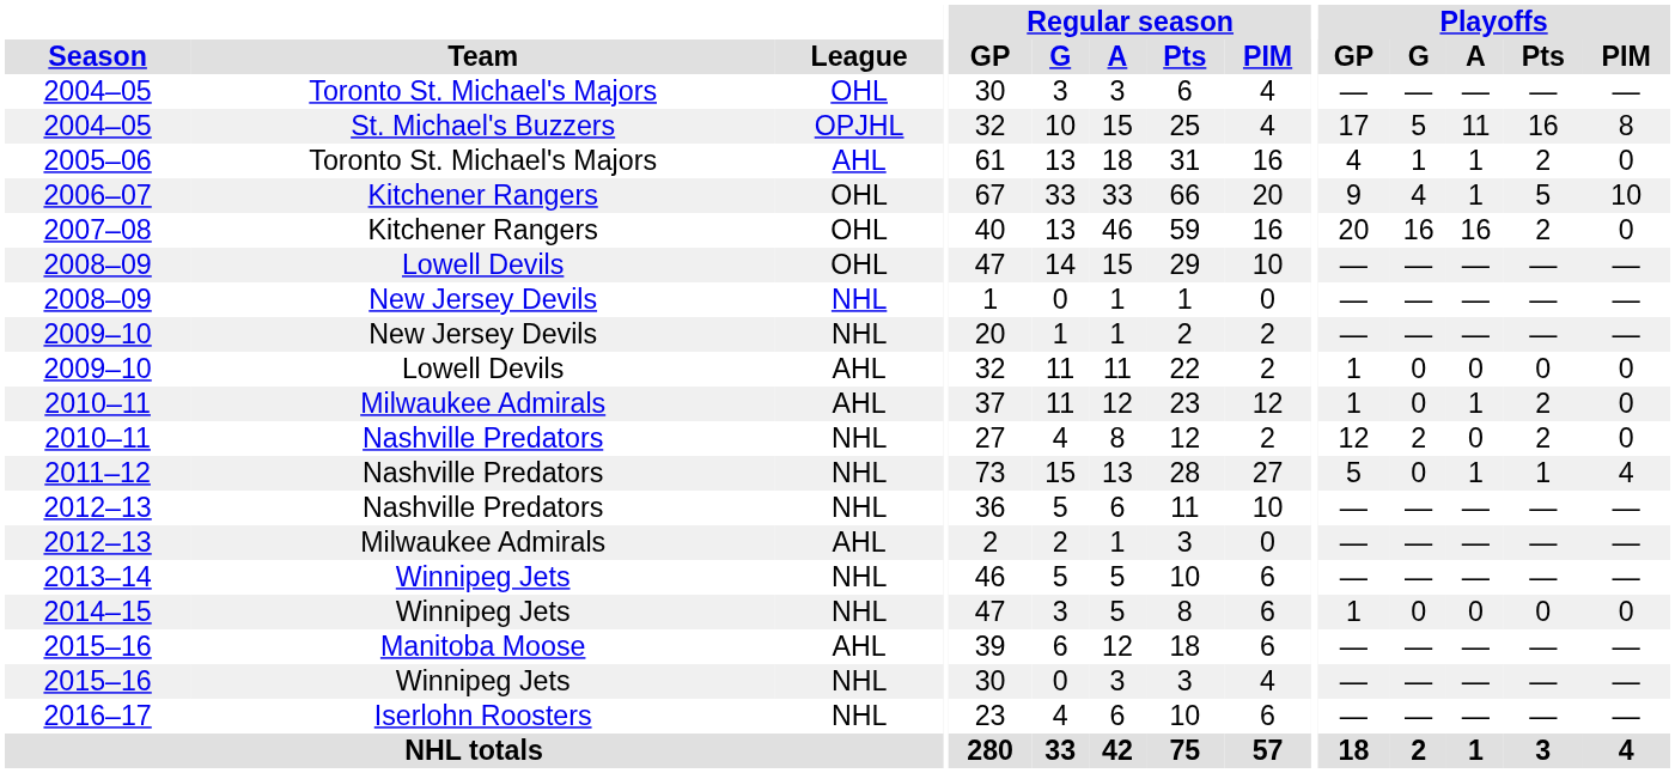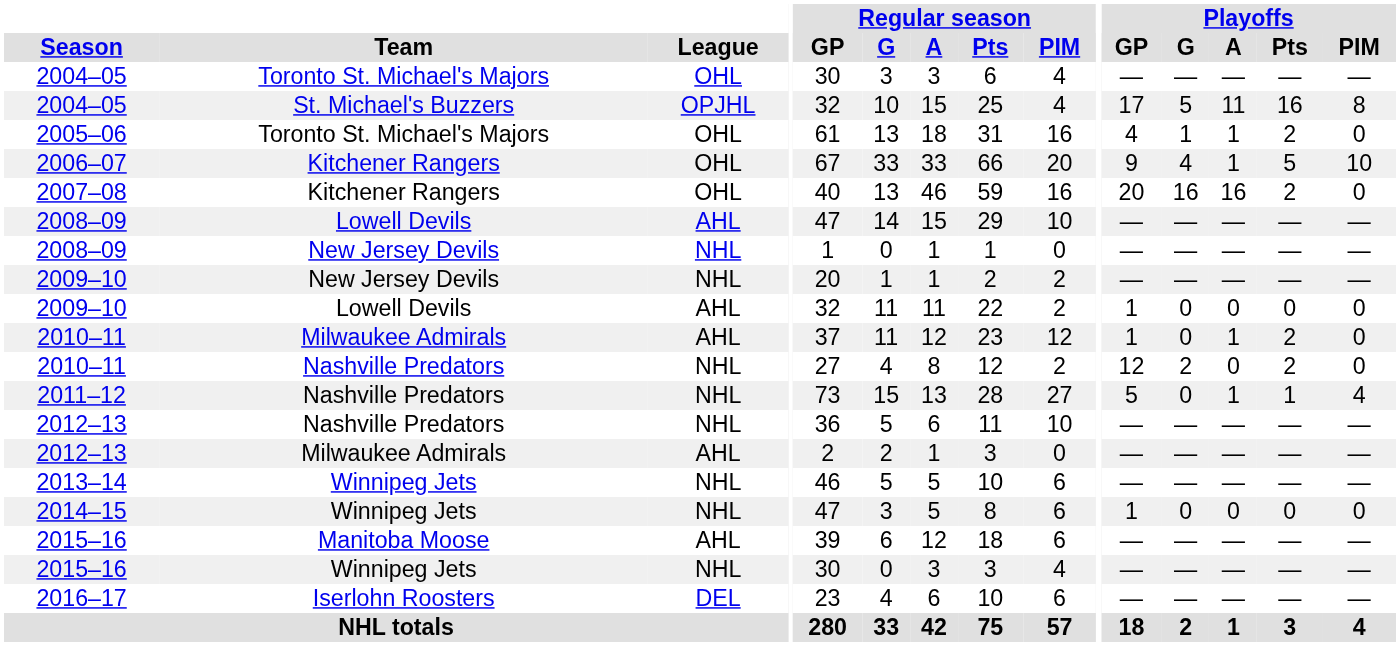2005–06 | League: AHL -> OHL
2008–09 / Lowell Devils | League: OHL -> AHL
2016–17 | League: NHL -> DEL
